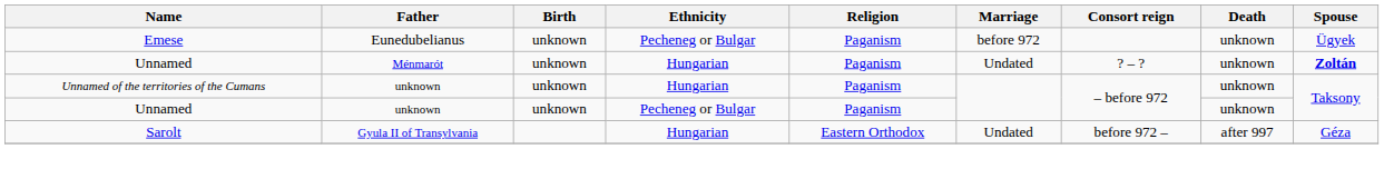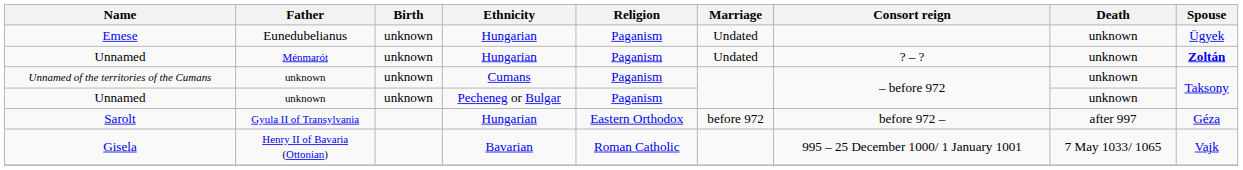Emese | Ethnicity: Pecheneg or Bulgar -> Hungarian
Emese | Marriage: before 972 -> Undated
Unnamed of the territories of the Cumans | Ethnicity: Hungarian -> Cumans
Sarolt | Marriage: Undated -> before 972
+ row: Gisela | Henry II of Bavaria (Ottonian) | Bavarian | Roman Catholic | 995 – 25 December 1000/ 1 January 1001 | 7 May 1033/ 1065 | Vajk
